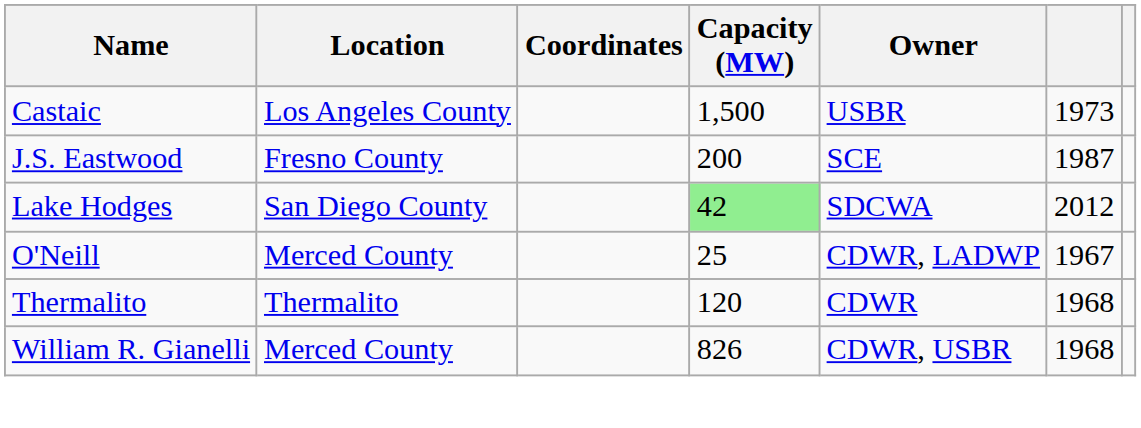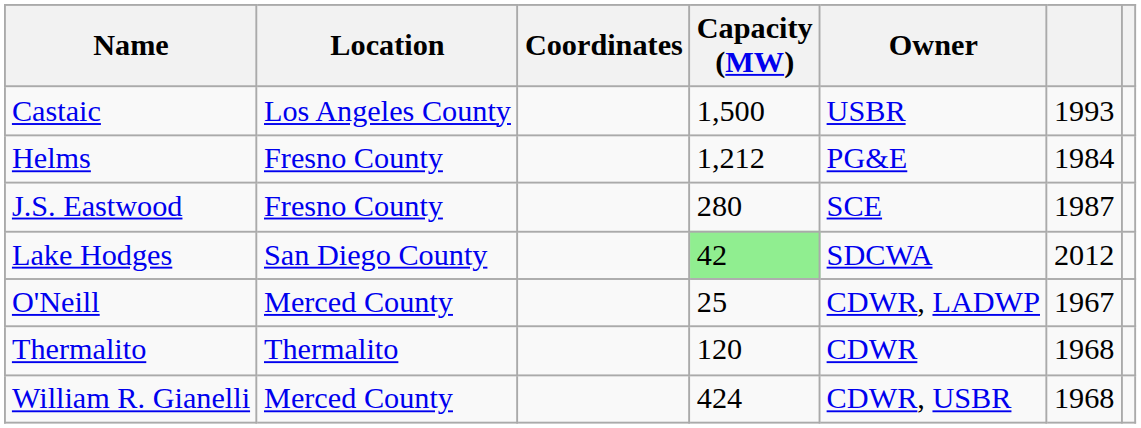Castaic | column 6: 1973 -> 1993
+ row: Helms | Fresno County | 1,212 | PG&E | 1984
J.S. Eastwood | Capacity (MW): 200 -> 280
William R. Gianelli | Capacity (MW): 826 -> 424
